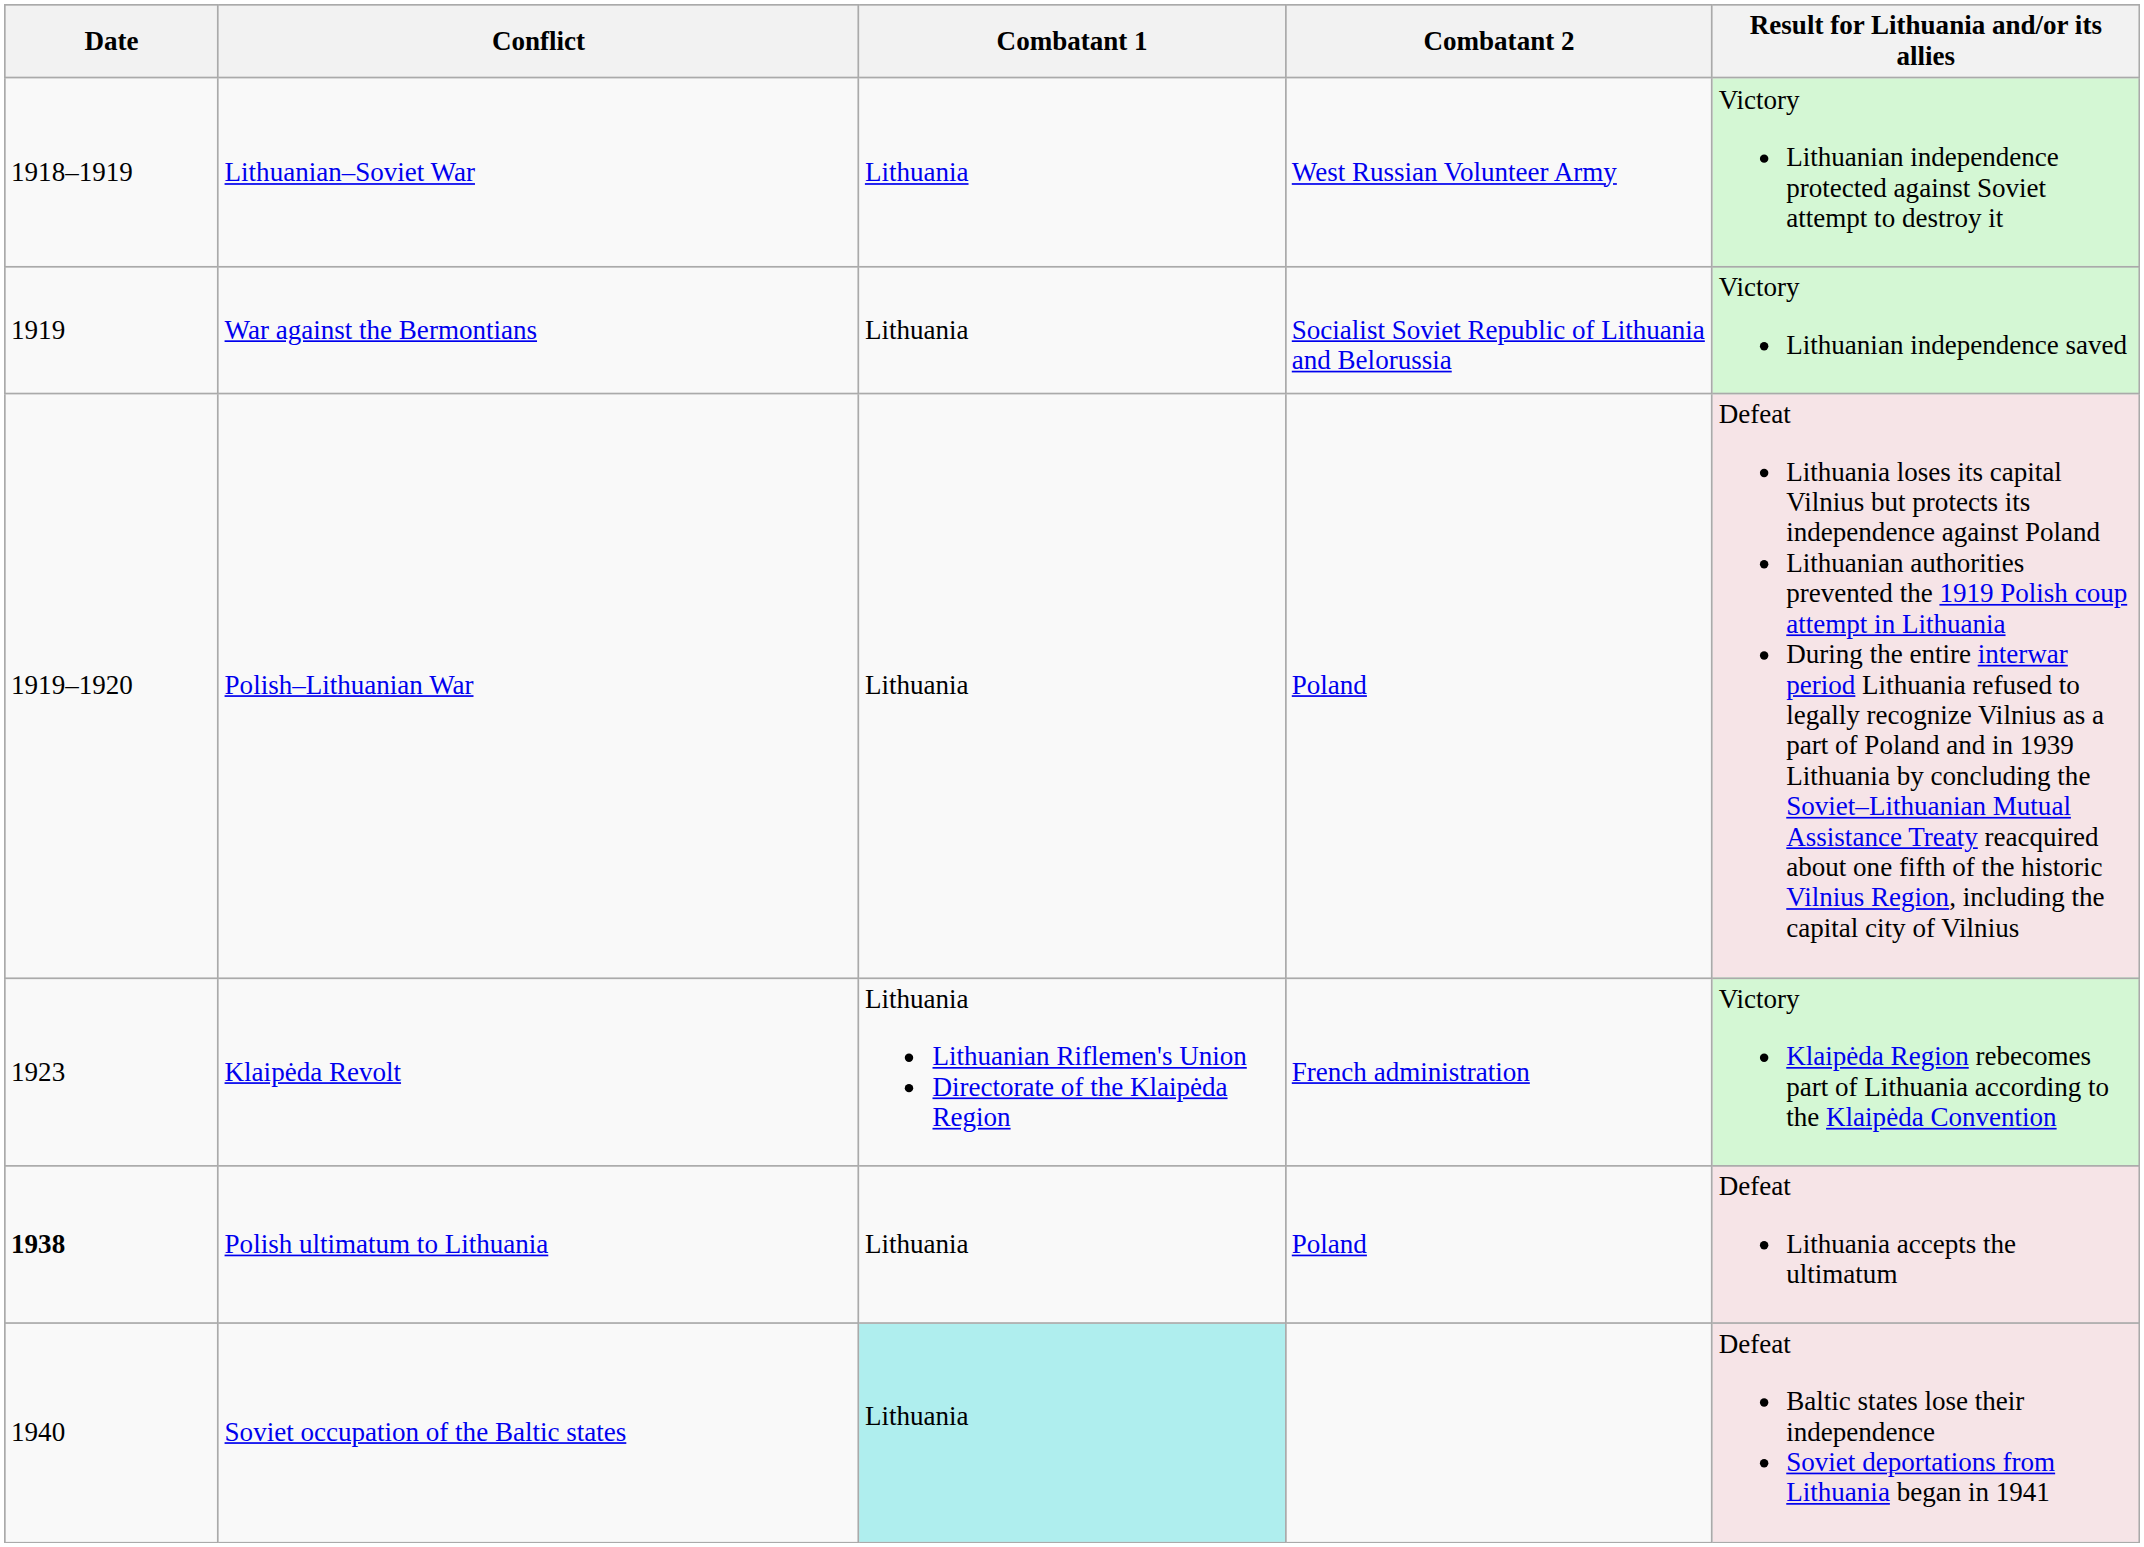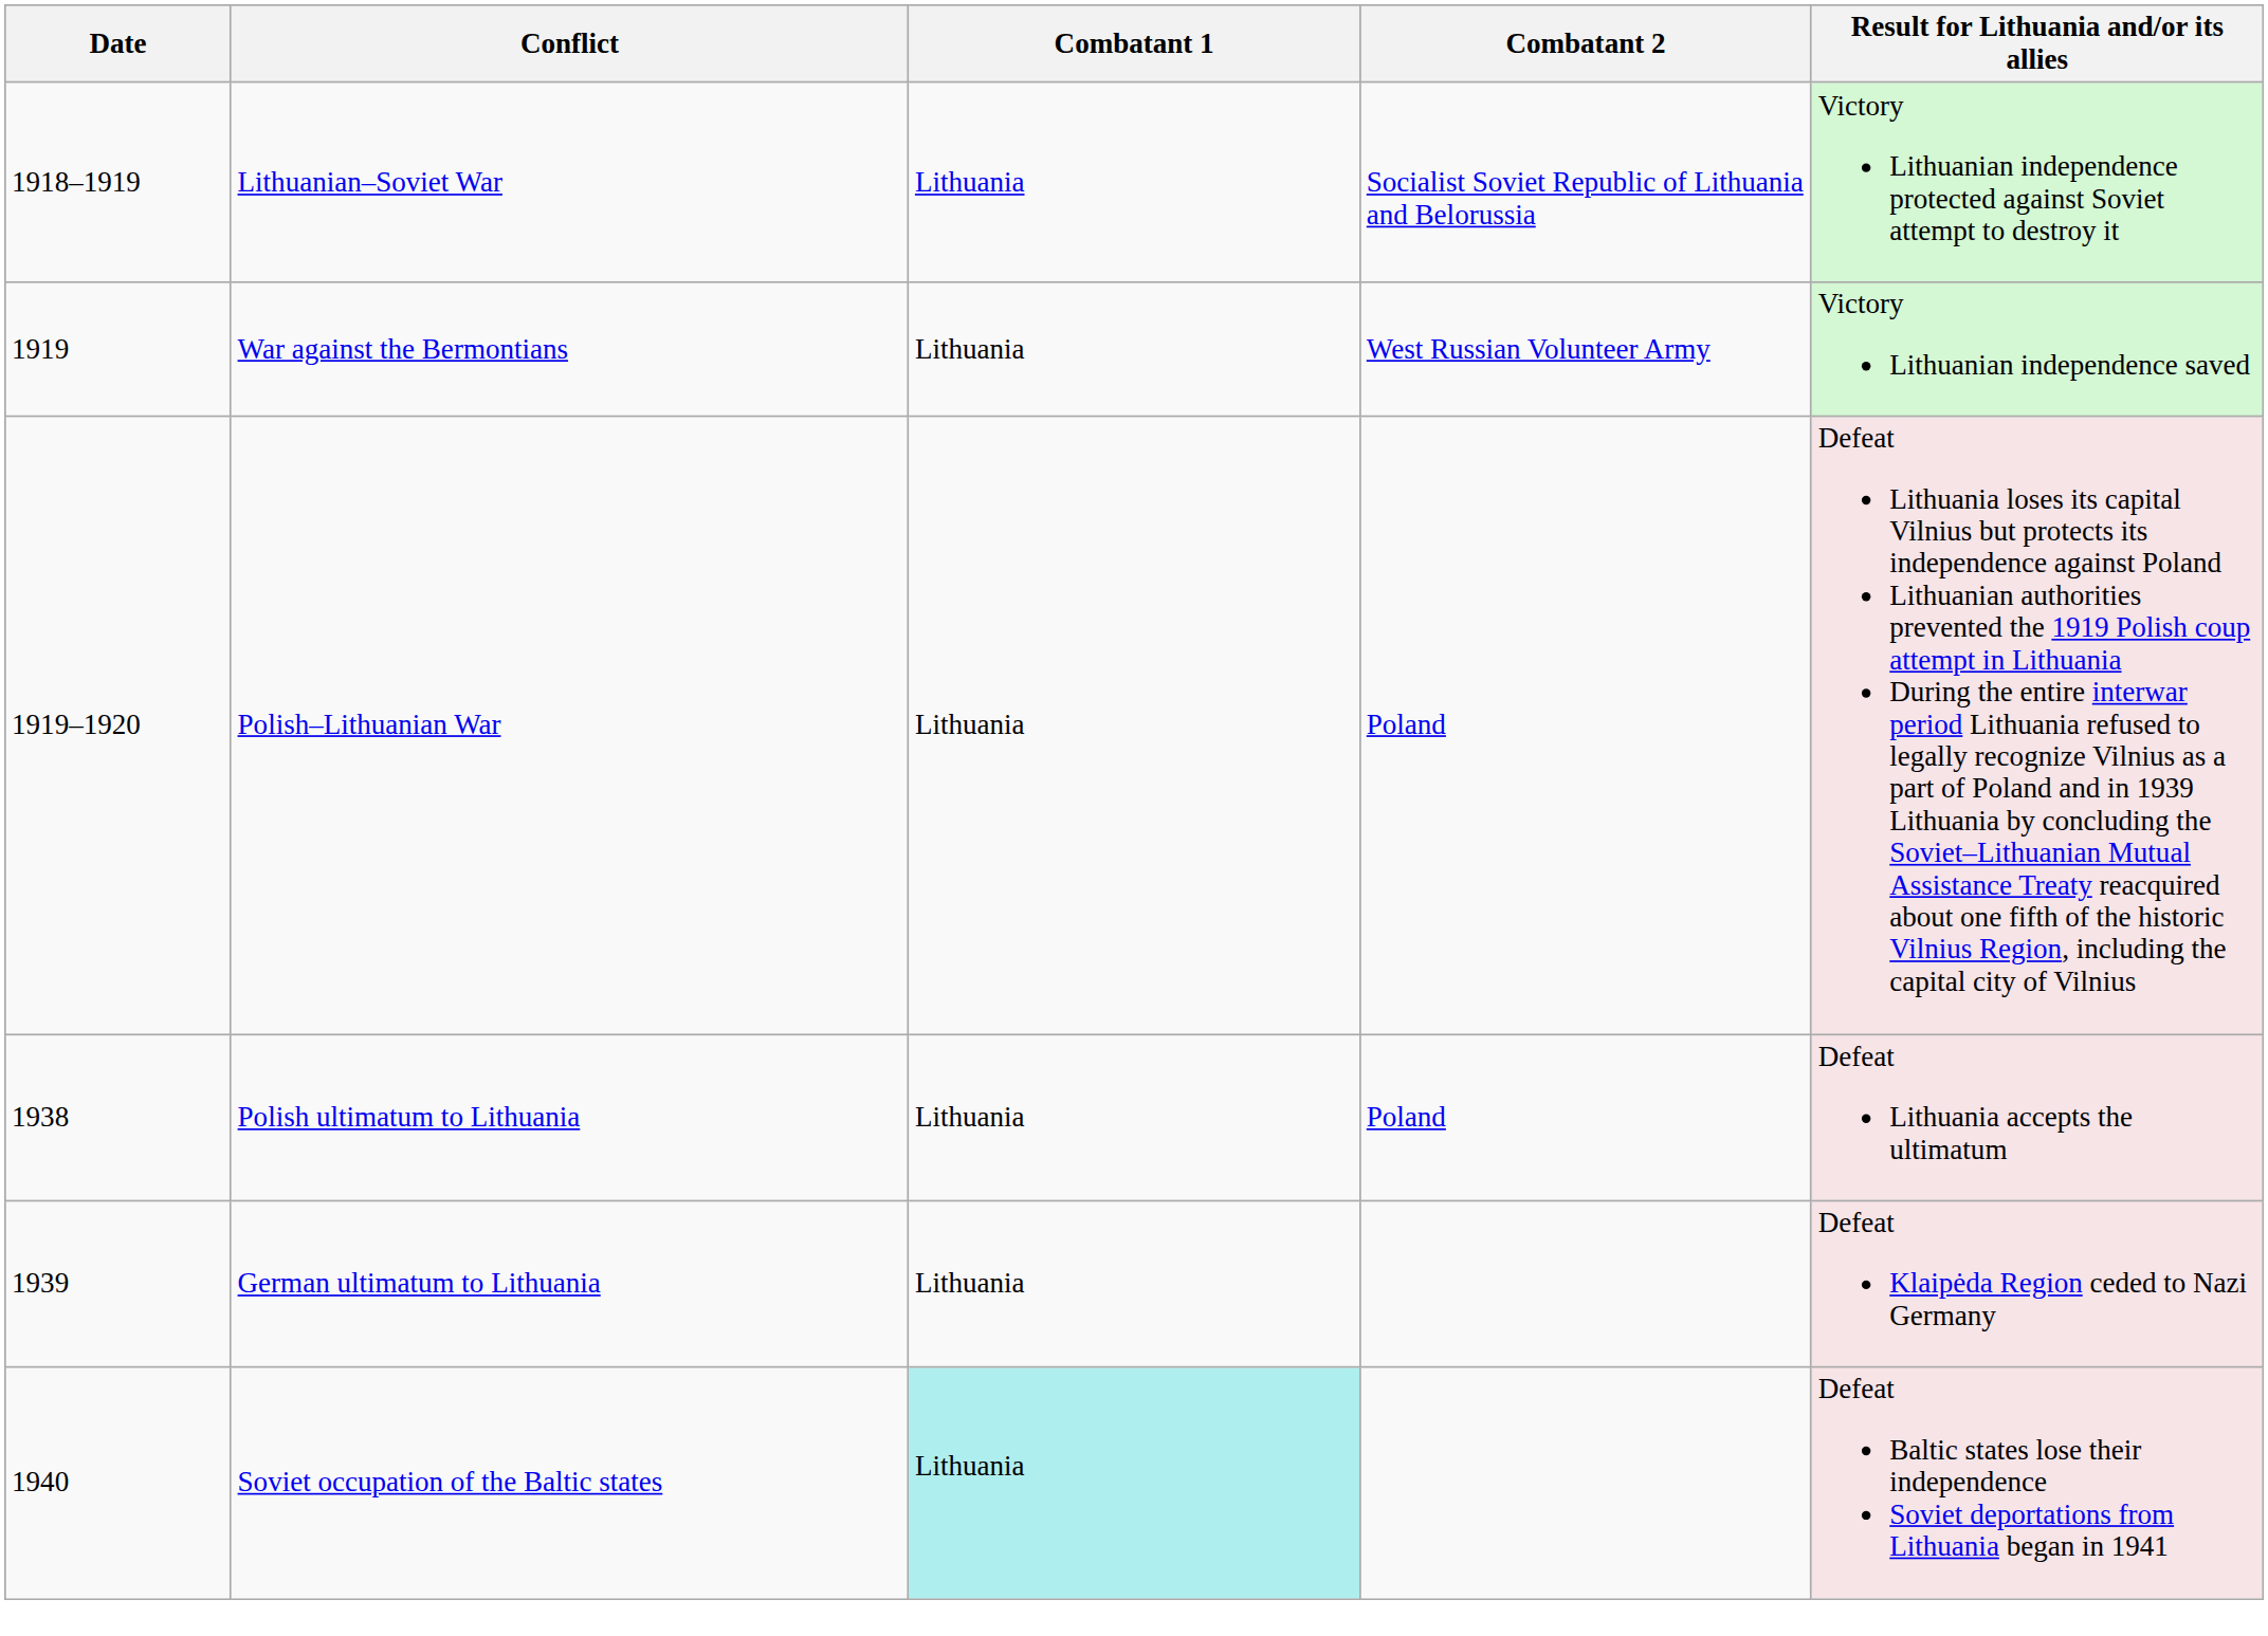Lithuanian–Soviet War | Combatant 2: West Russian Volunteer Army -> Socialist Soviet Republic of Lithuania and Belorussia
War against the Bermontians | Combatant 2: Socialist Soviet Republic of Lithuania and Belorussia -> West Russian Volunteer Army
- row: 1923 | Klaipėda Revolt | Lithuania Lithuanian Riflemen's Union Directorate of the Klaipėda Region | French administration | Victory Klaipėda Region rebecomes part of Lithuania according to the Klaipėda Convention
Polish ultimatum to Lithuania | Date: bold -> normal
+ row: 1939 | German ultimatum to Lithuania | Lithuania | Defeat Klaipėda Region ceded to Nazi Germany
